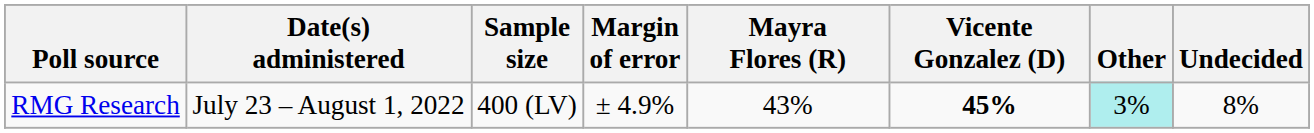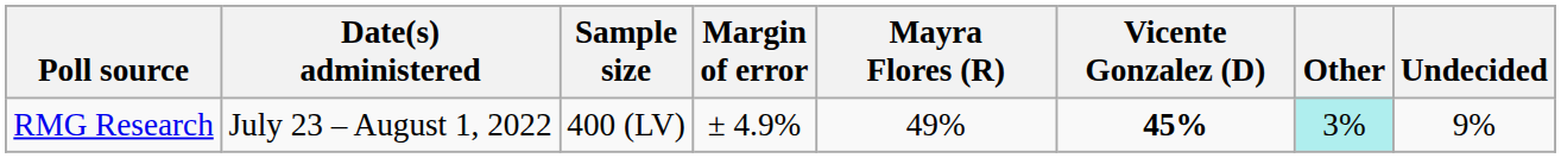RMG Research | Mayra Flores (R): 43% -> 49%
RMG Research | Undecided: 8% -> 9%
